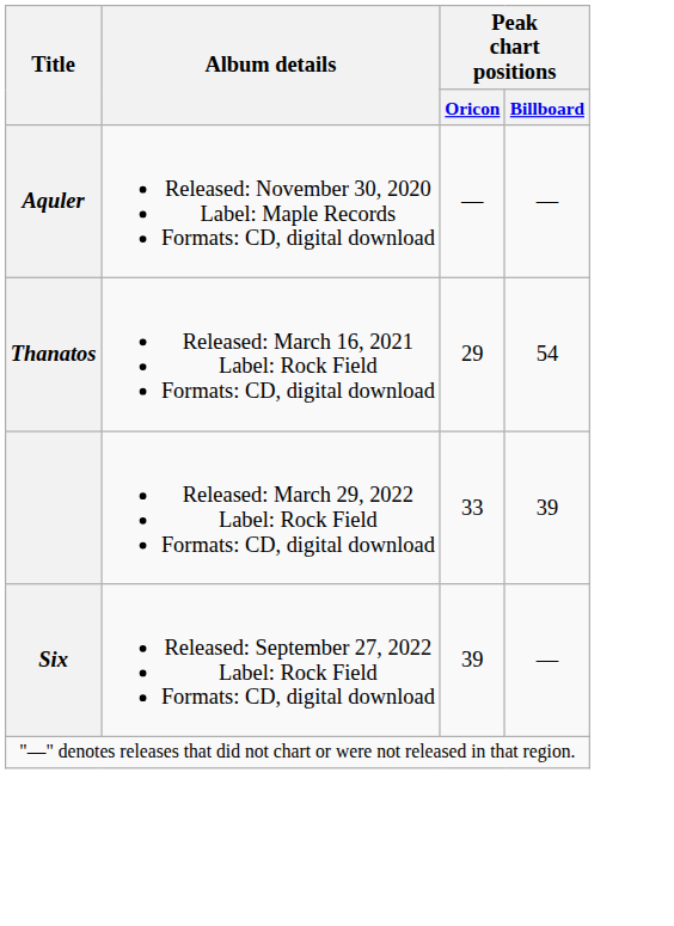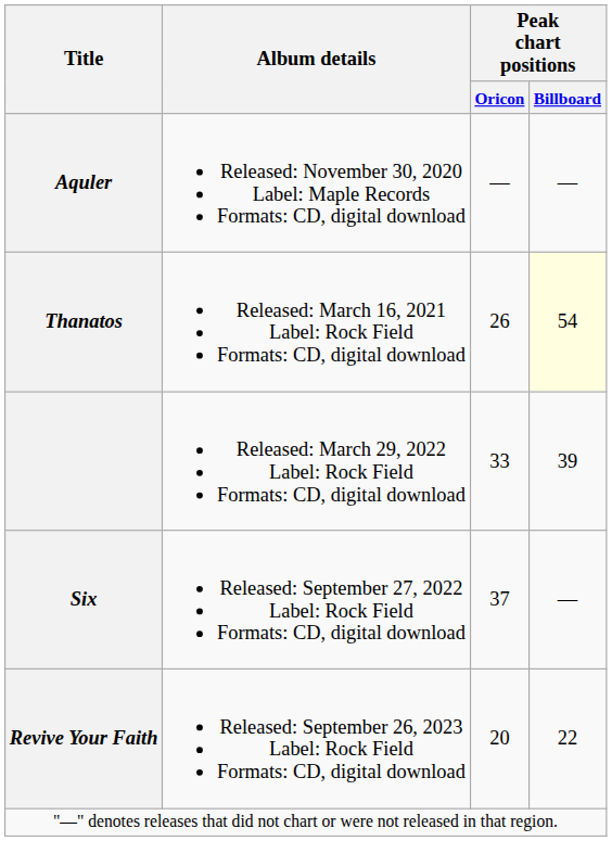Thanatos | Peak chart positions / Oricon: 29 -> 26
Thanatos | Peak chart positions / Billboard: no background -> lightyellow background
Six | Peak chart positions / Oricon: 39 -> 37
+ row: Revive Your Faith | Released: September 26, 2023 Label: Rock Field Formats: CD, digital download | 20 | 22
